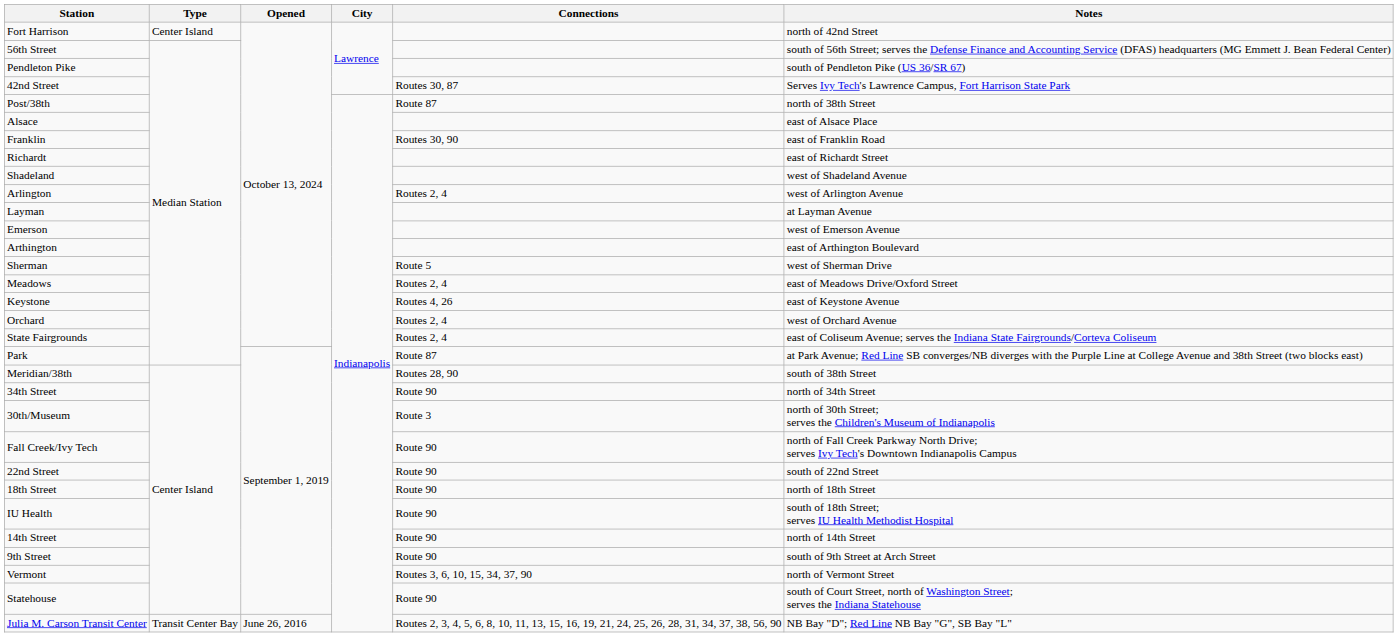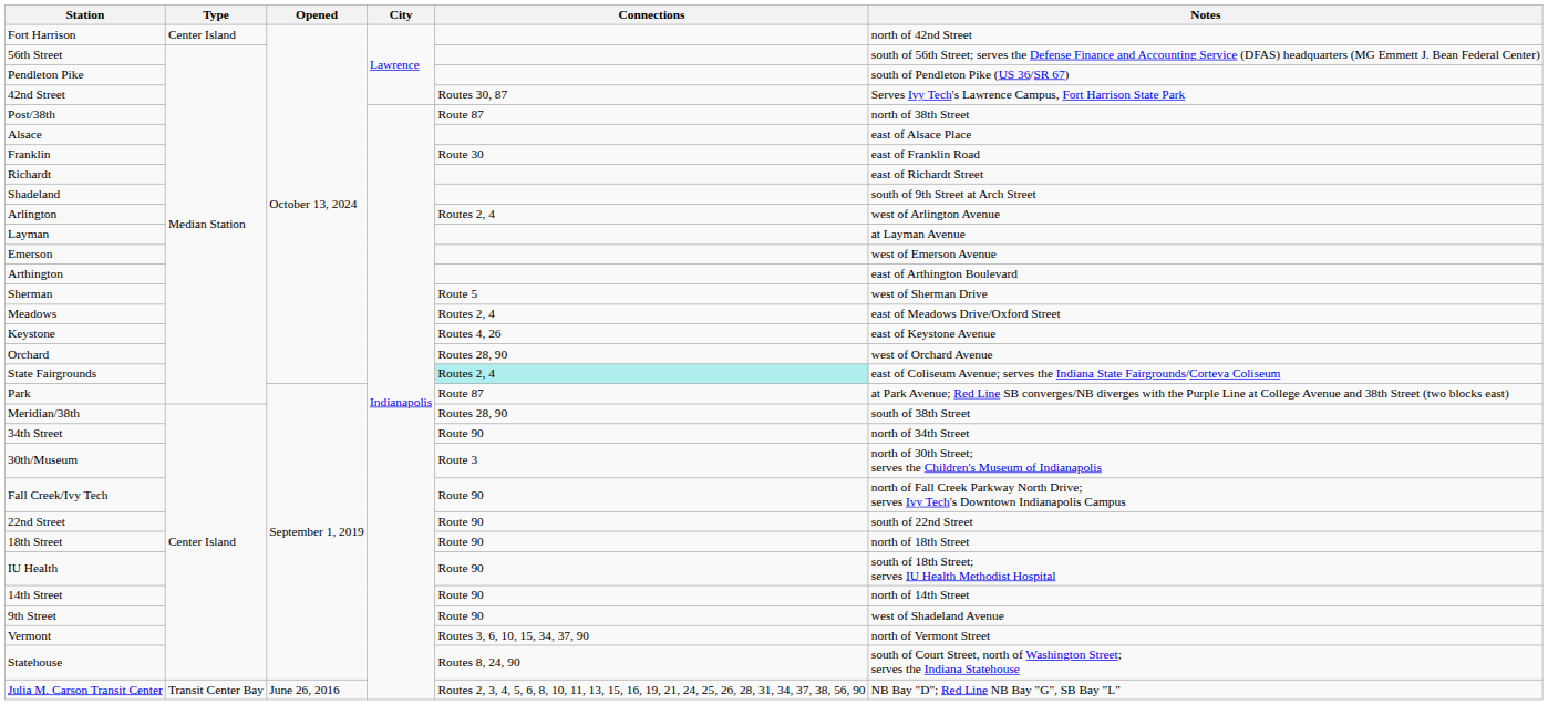Franklin | Connections: Routes 30, 90 -> Route 30
Shadeland | Notes: west of Shadeland Avenue -> south of 9th Street at Arch Street
Orchard | Connections: Routes 2, 4 -> Routes 28, 90
State Fairgrounds | Connections: no background -> paleturquoise background
9th Street | Notes: south of 9th Street at Arch Street -> west of Shadeland Avenue
Statehouse | Connections: Route 90 -> Routes 8, 24, 90
